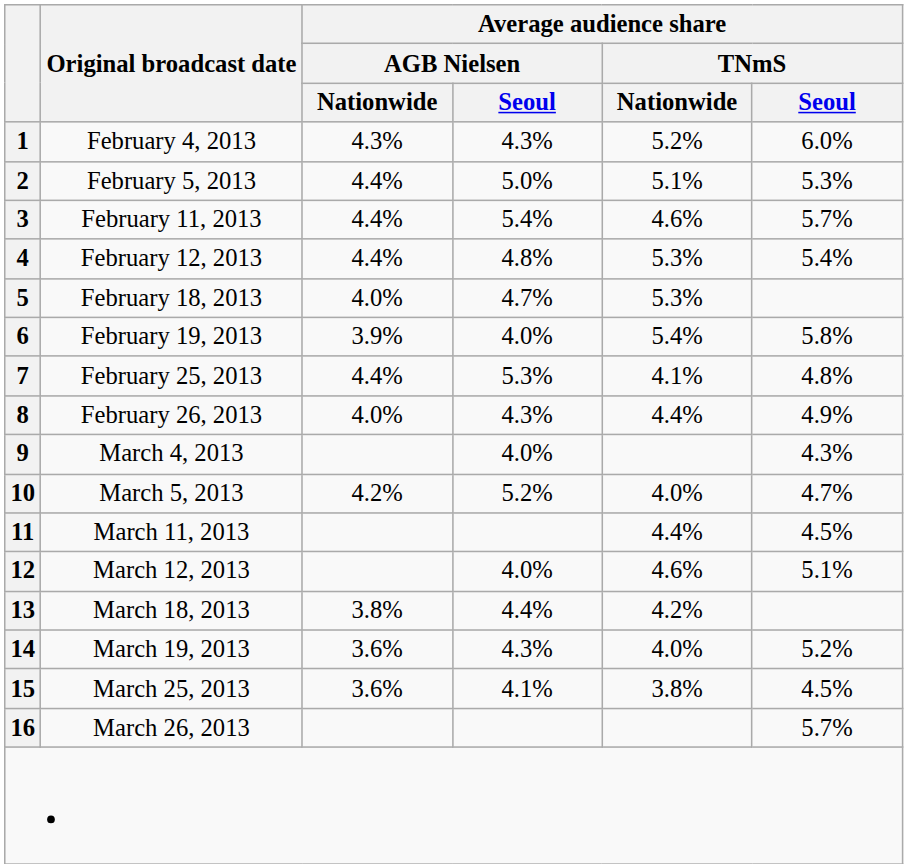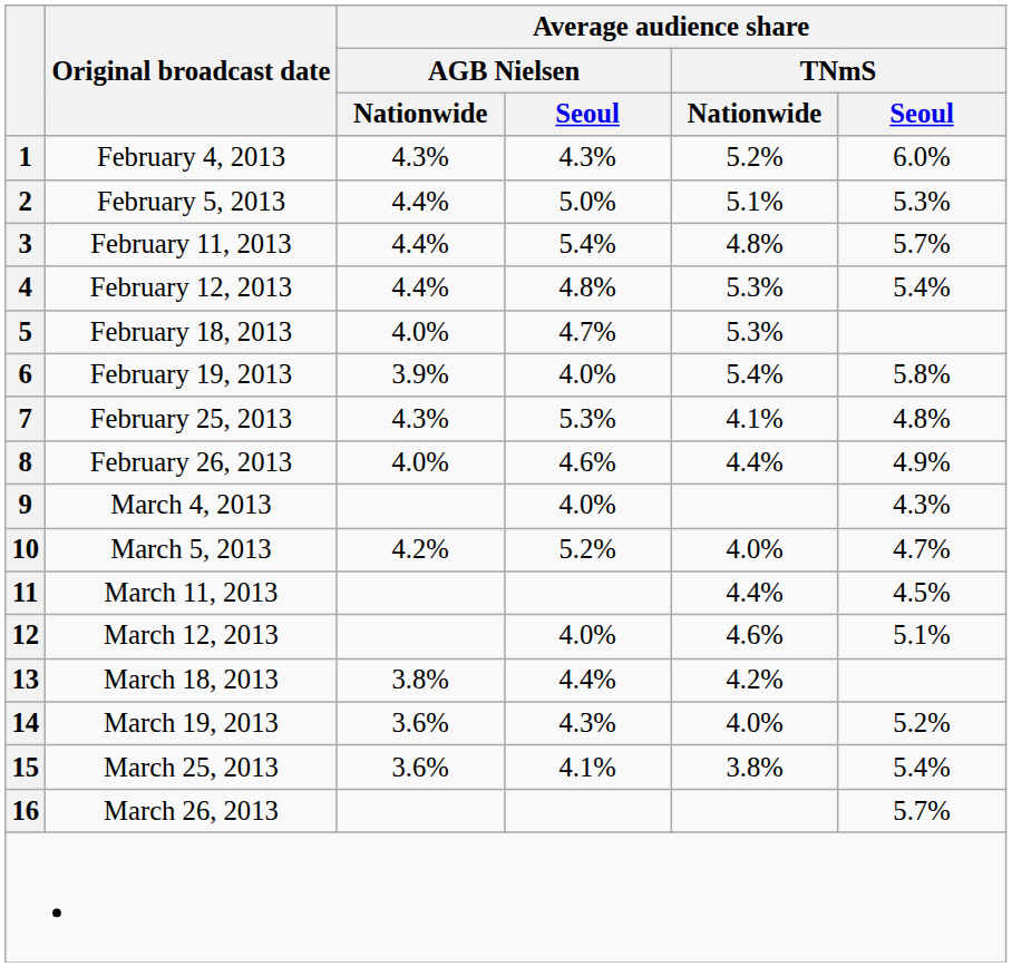3 | Average audience share / TNmS / Nationwide: 4.6% -> 4.8%
7 | Average audience share / AGB Nielsen / Nationwide: 4.4% -> 4.3%
8 | Average audience share / AGB Nielsen / Seoul: 4.3% -> 4.6%
15 | Average audience share / TNmS / Seoul: 4.5% -> 5.4%
